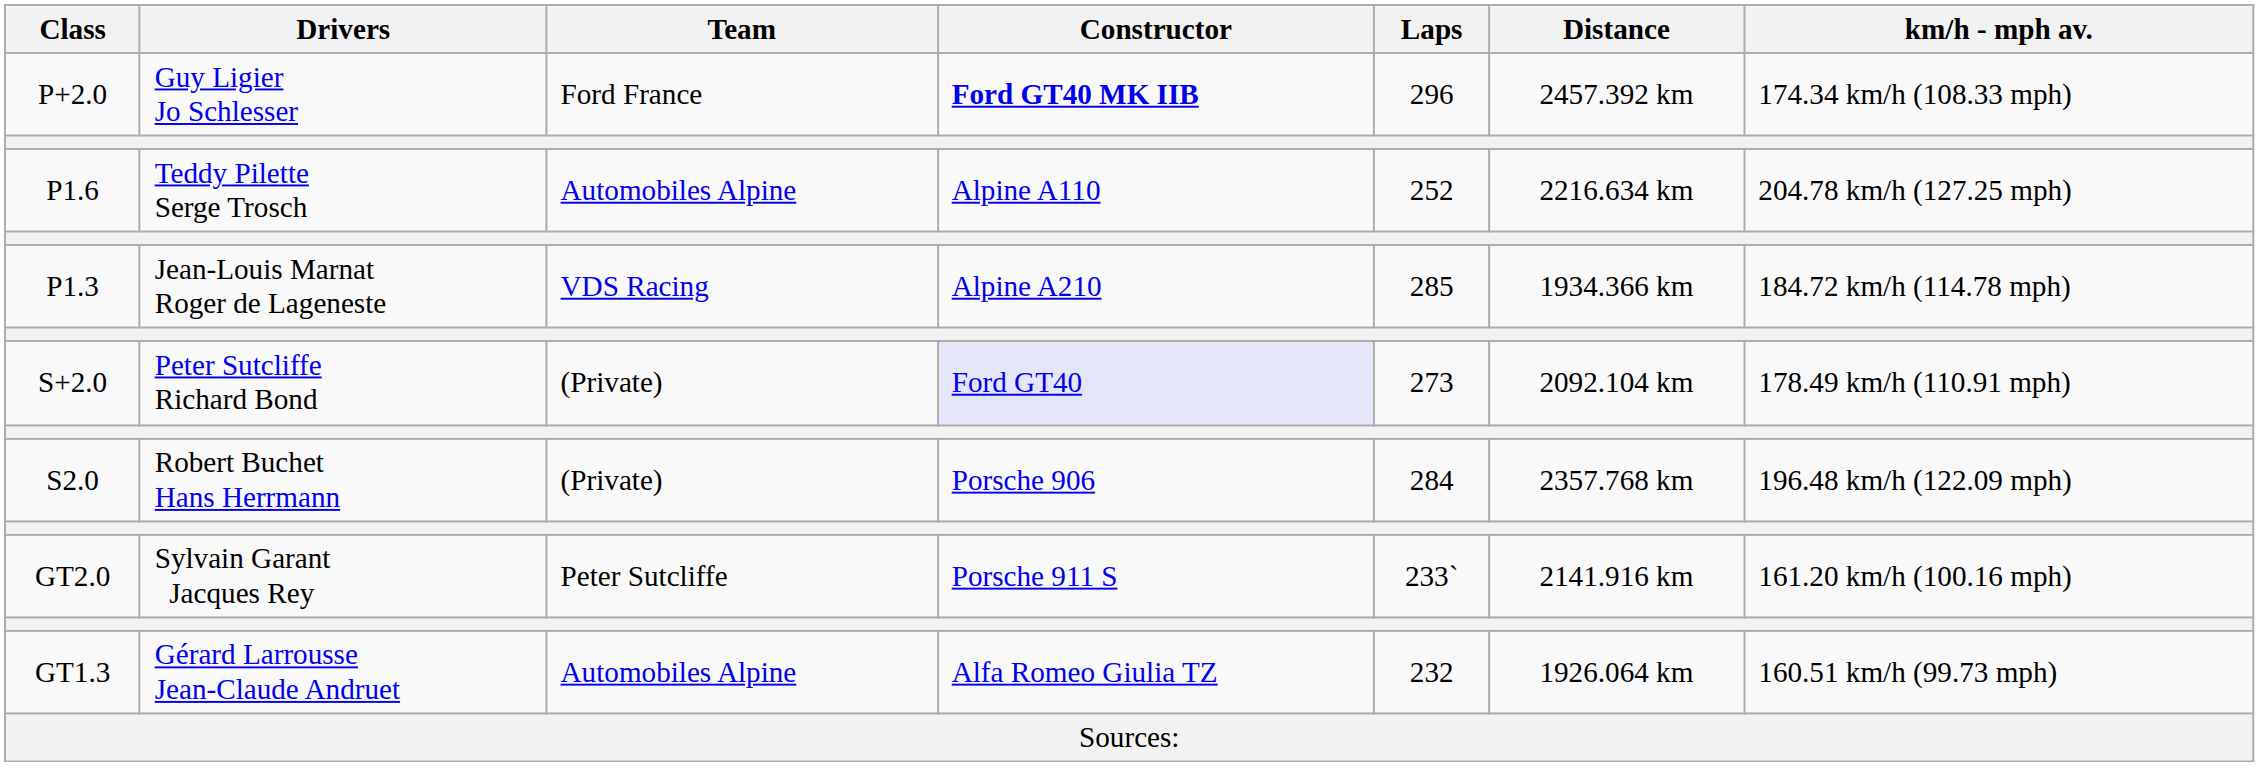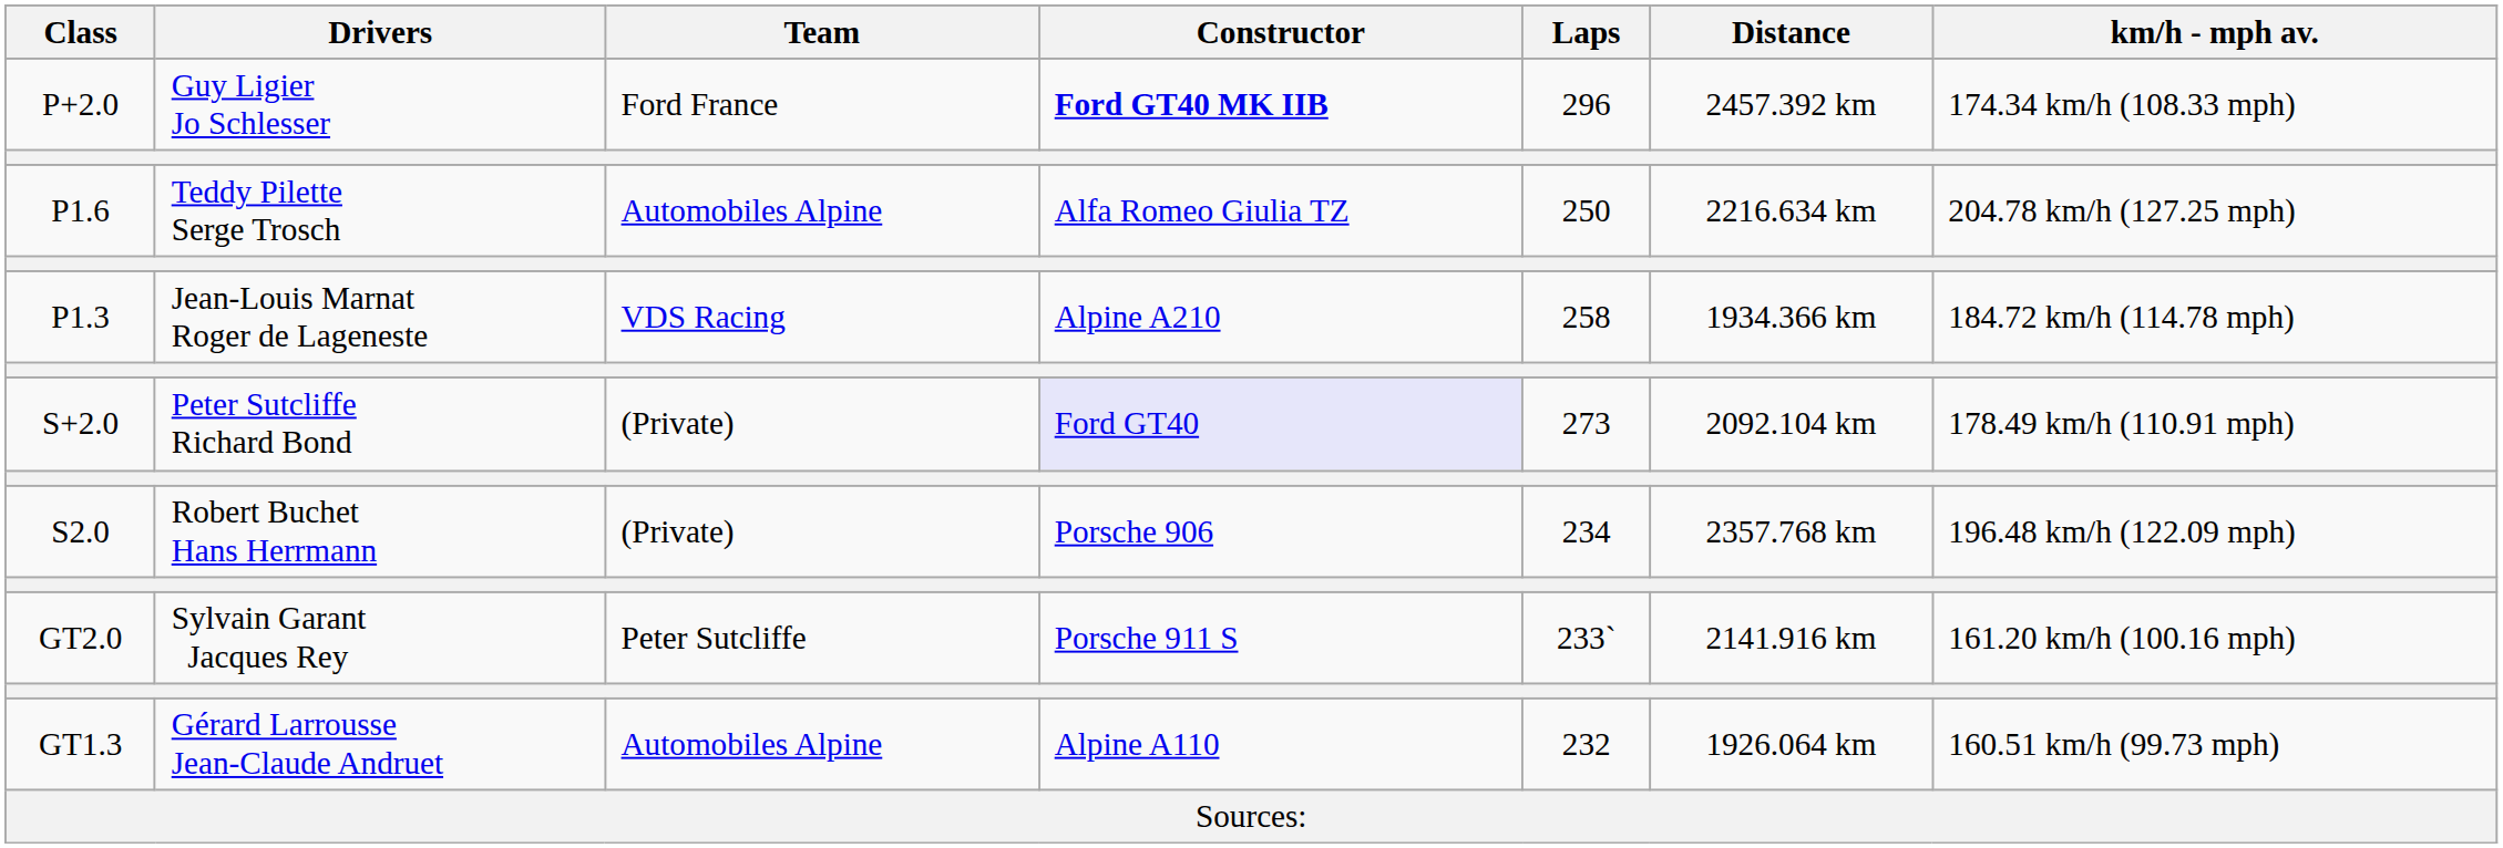P1.6 | Constructor: Alpine A110 -> Alfa Romeo Giulia TZ
P1.6 | Laps: 252 -> 250
P1.3 | Laps: 285 -> 258
S2.0 | Laps: 284 -> 234
GT1.3 | Constructor: Alfa Romeo Giulia TZ -> Alpine A110
